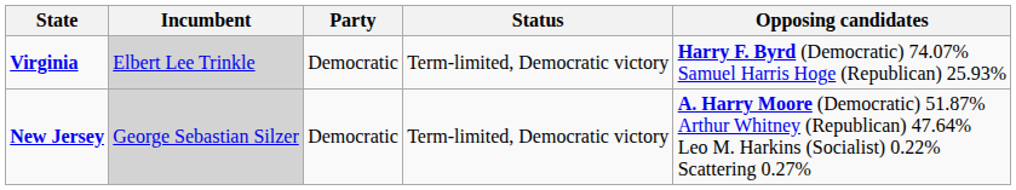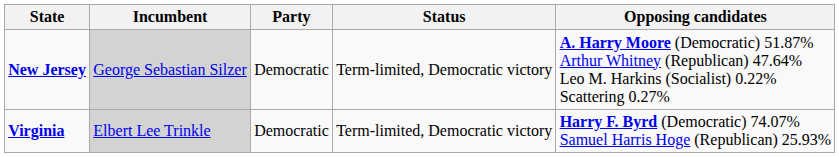rows swapped: New Jersey <-> Virginia
